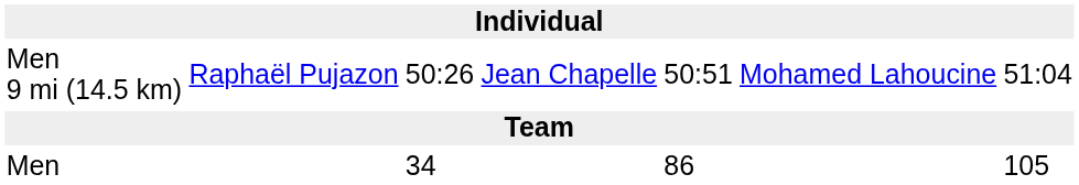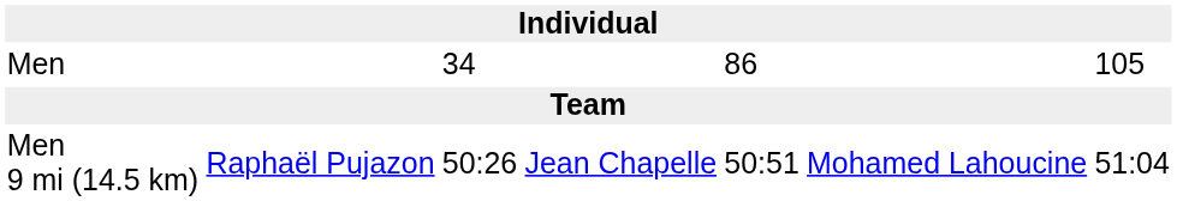rows swapped: Men 9 mi (14.5 km) <-> Men
